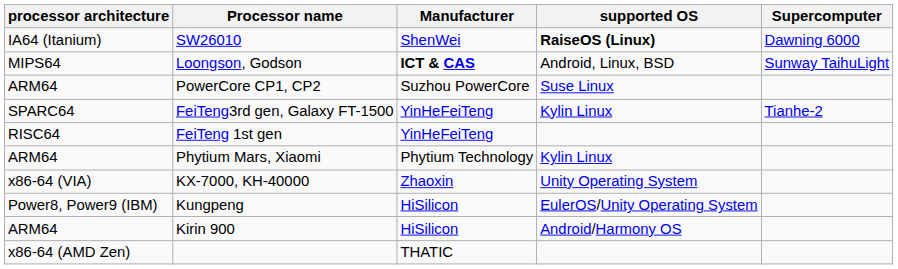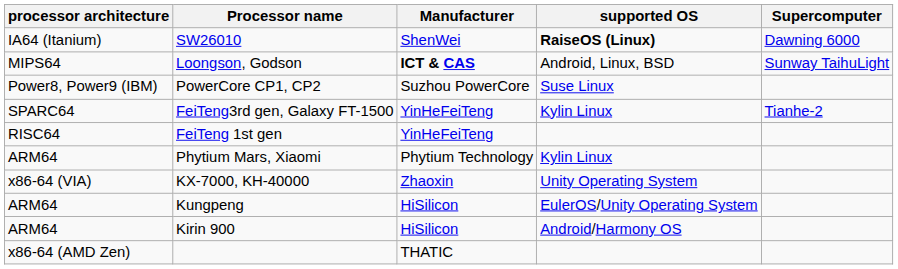PowerCore CP1, CP2 | processor architecture: ARM64 -> Power8, Power9 (IBM)
Kungpeng | processor architecture: Power8, Power9 (IBM) -> ARM64
